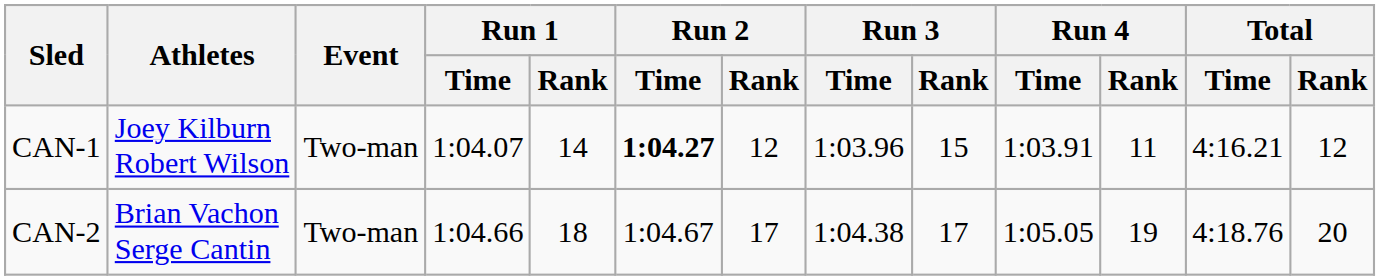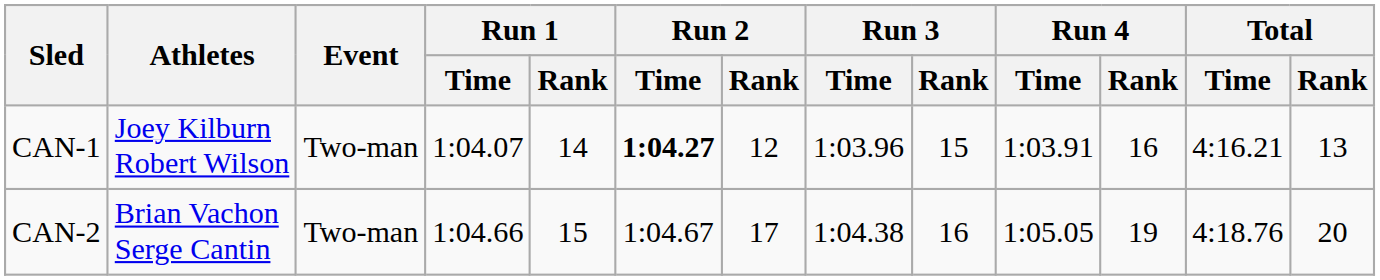CAN-1 | Run 4 / Rank: 11 -> 16
CAN-1 | Total / Rank: 12 -> 13
CAN-2 | Run 1 / Rank: 18 -> 15
CAN-2 | Run 3 / Rank: 17 -> 16
